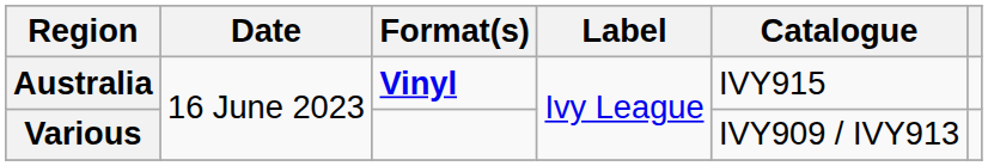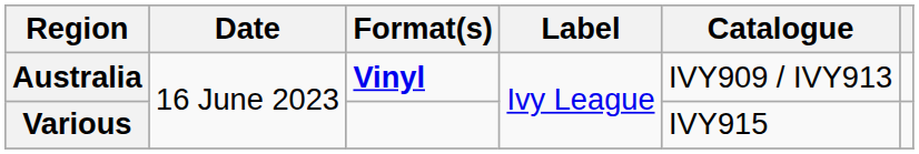Australia | Catalogue: IVY915 -> IVY909 / IVY913
Various | Catalogue: IVY909 / IVY913 -> IVY915
